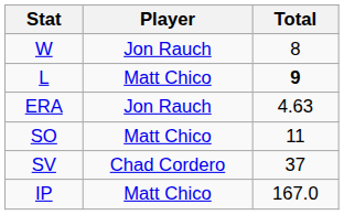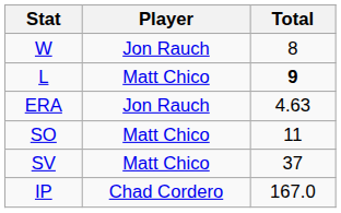SV | Player: Chad Cordero -> Matt Chico
IP | Player: Matt Chico -> Chad Cordero
